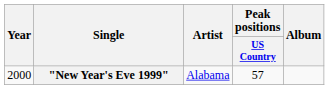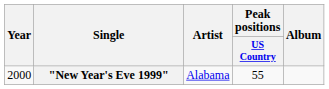"New Year's Eve 1999" | Peak positions / US Country: 57 -> 55
